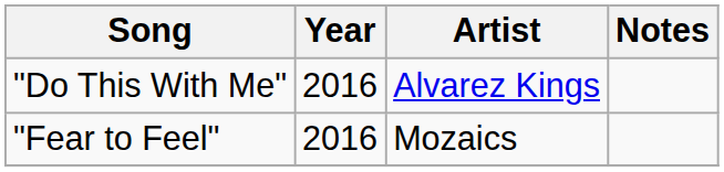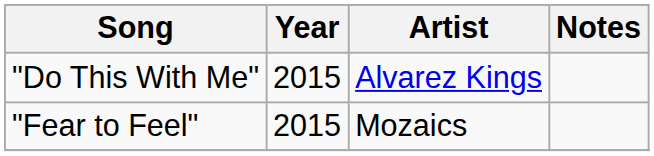"Do This With Me" | Year: 2016 -> 2015
"Fear to Feel" | Year: 2016 -> 2015
